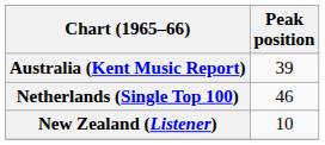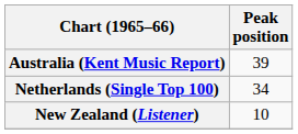Netherlands (Single Top 100) | Peak position: 46 -> 34
